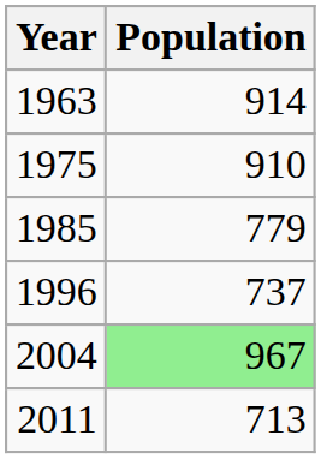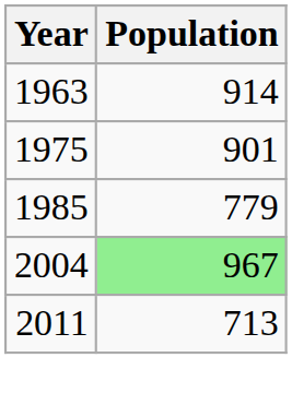1975 | Population: 910 -> 901
- row: 1996 | 737
